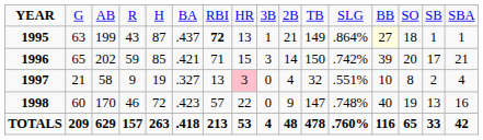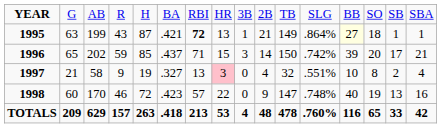1995 | column 6: .437 -> .421
1996 | column 6: .421 -> .437
